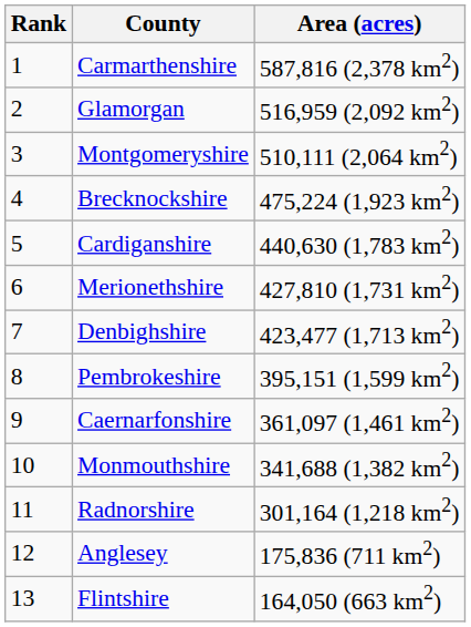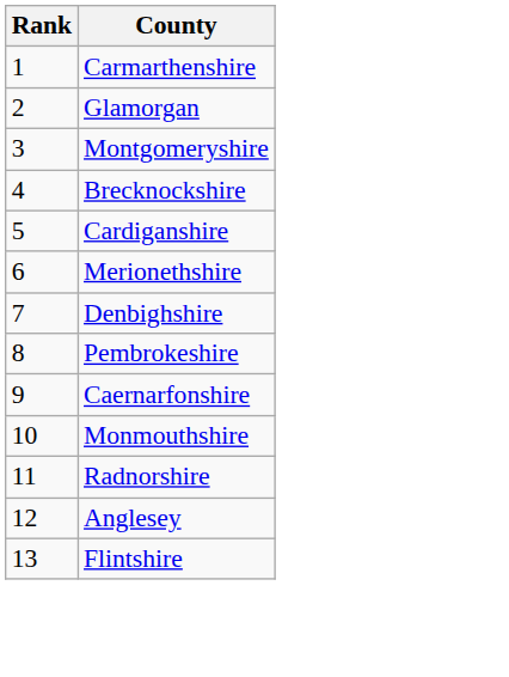- column: Area (acres) | 587,816 (2,378 km2) | 516,959 (2,092 km2) | 510,111 (2,064 km2) | 475,224 (1,923 km2) | 440,630 (1,783 km2) | 427,810 (1,731 km2) | 423,477 (1,713 km2) | 395,151 (1,599 km2) | 361,097 (1,461 km2) | 341,688 (1,382 km2) | 301,164 (1,218 km2) | 175,836 (711 km2) | 164,050 (663 km2)
